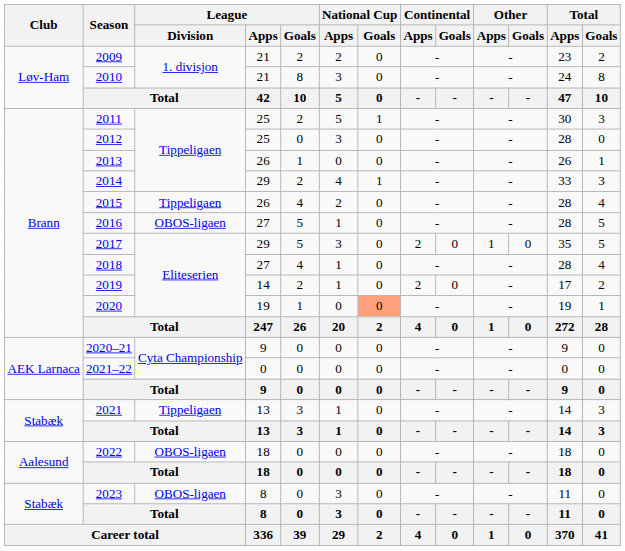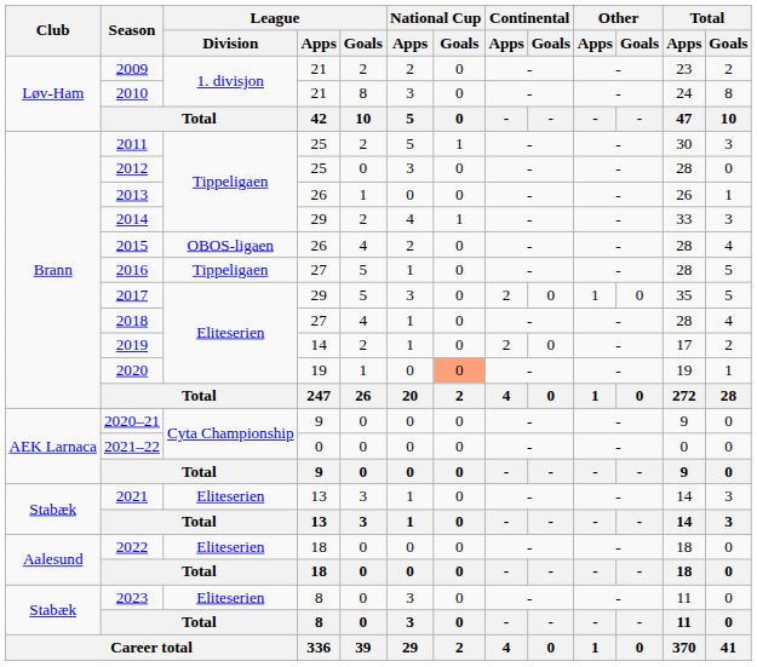2015 | League / Division: Tippeligaen -> OBOS-ligaen
2016 | League / Division: OBOS-ligaen -> Tippeligaen
2021 | League / Division: Tippeligaen -> Eliteserien
2022 | League / Division: OBOS-ligaen -> Eliteserien
2023 | League / Division: OBOS-ligaen -> Eliteserien
